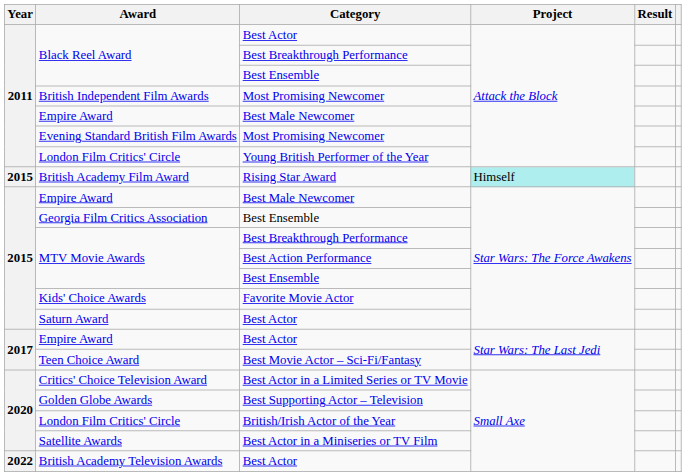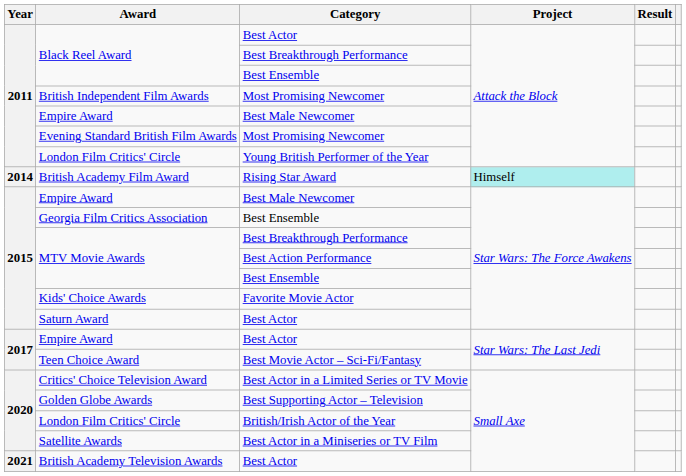British Academy Film Award | Year: 2015 -> 2014
British Academy Television Awards | Year: 2022 -> 2021
